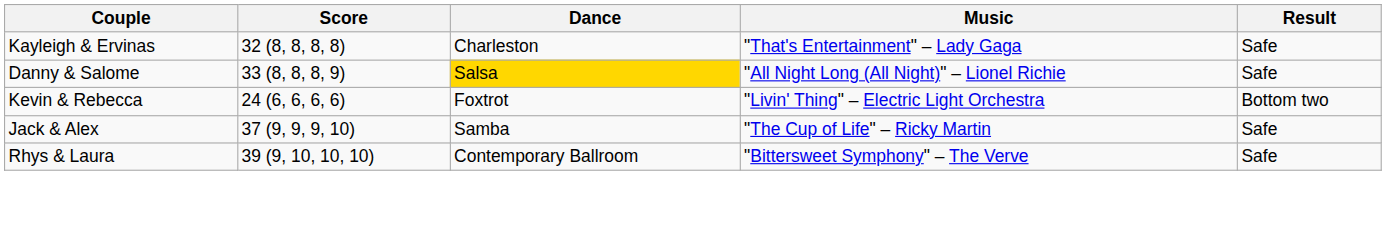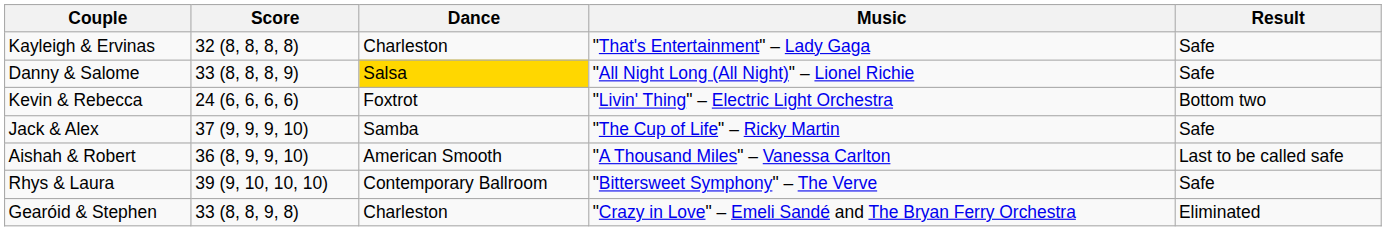+ row: Aishah & Robert | 36 (8, 9, 9, 10) | American Smooth | "A Thousand Miles" – Vanessa Carlton | Last to be called safe
+ row: Gearóid & Stephen | 33 (8, 8, 9, 8) | Charleston | "Crazy in Love" – Emeli Sandé and The Bryan Ferry Orchestra | Eliminated
